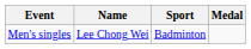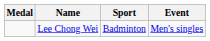columns swapped: Medal <-> Event
